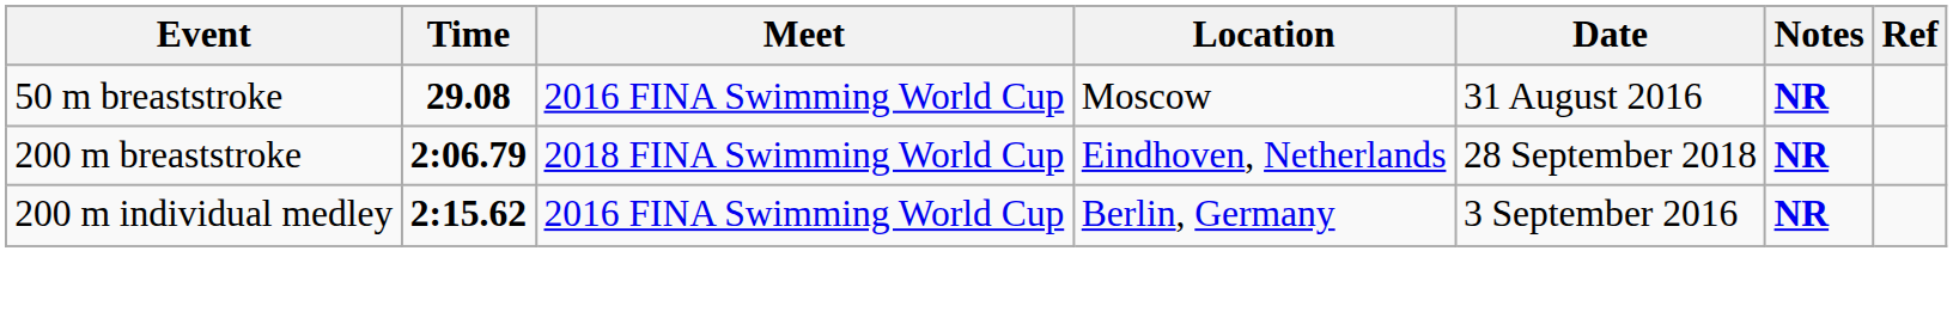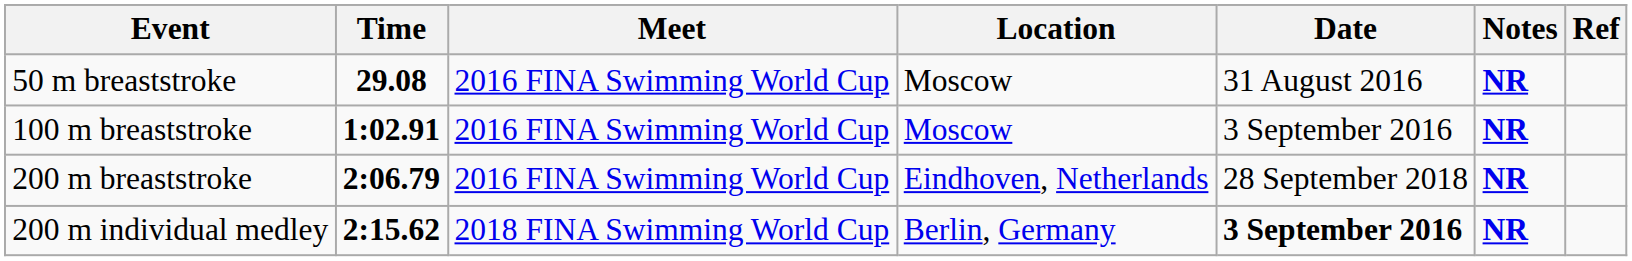+ row: 100 m breaststroke | 1:02.91 | 2016 FINA Swimming World Cup | Moscow | 3 September 2016 | NR
200 m breaststroke | Meet: 2018 FINA Swimming World Cup -> 2016 FINA Swimming World Cup
200 m individual medley | Meet: 2016 FINA Swimming World Cup -> 2018 FINA Swimming World Cup
200 m individual medley | Date: normal -> bold
